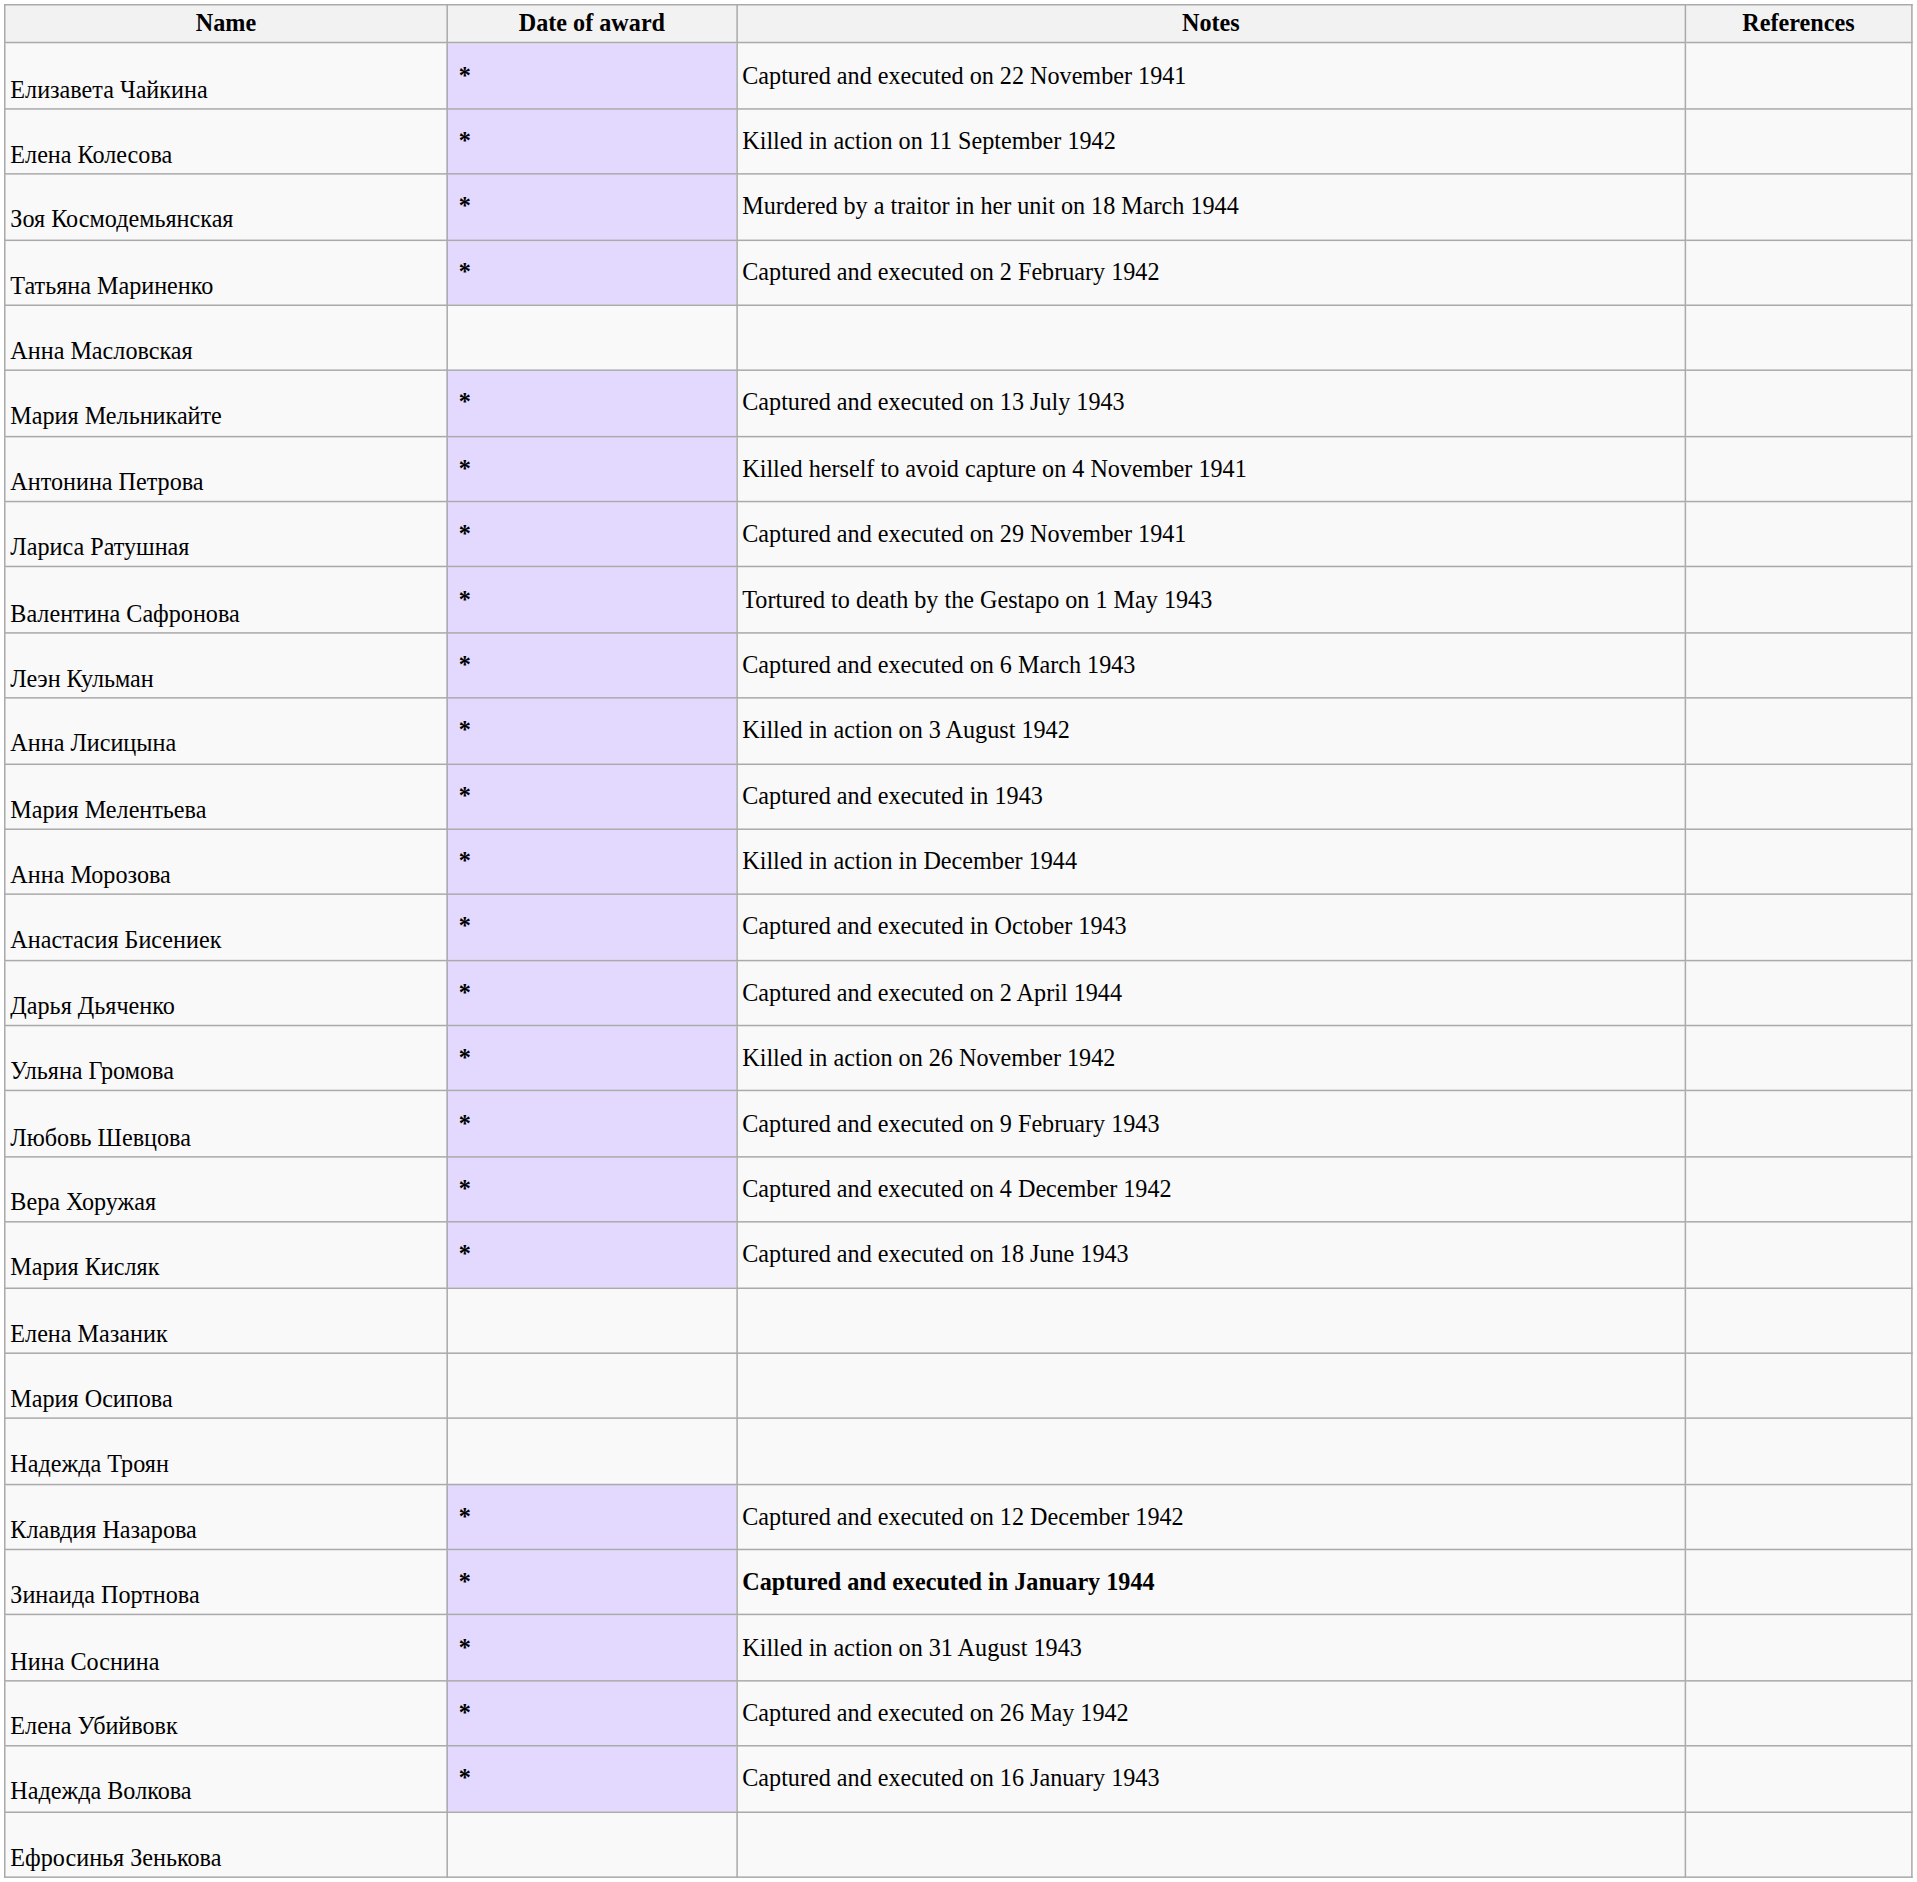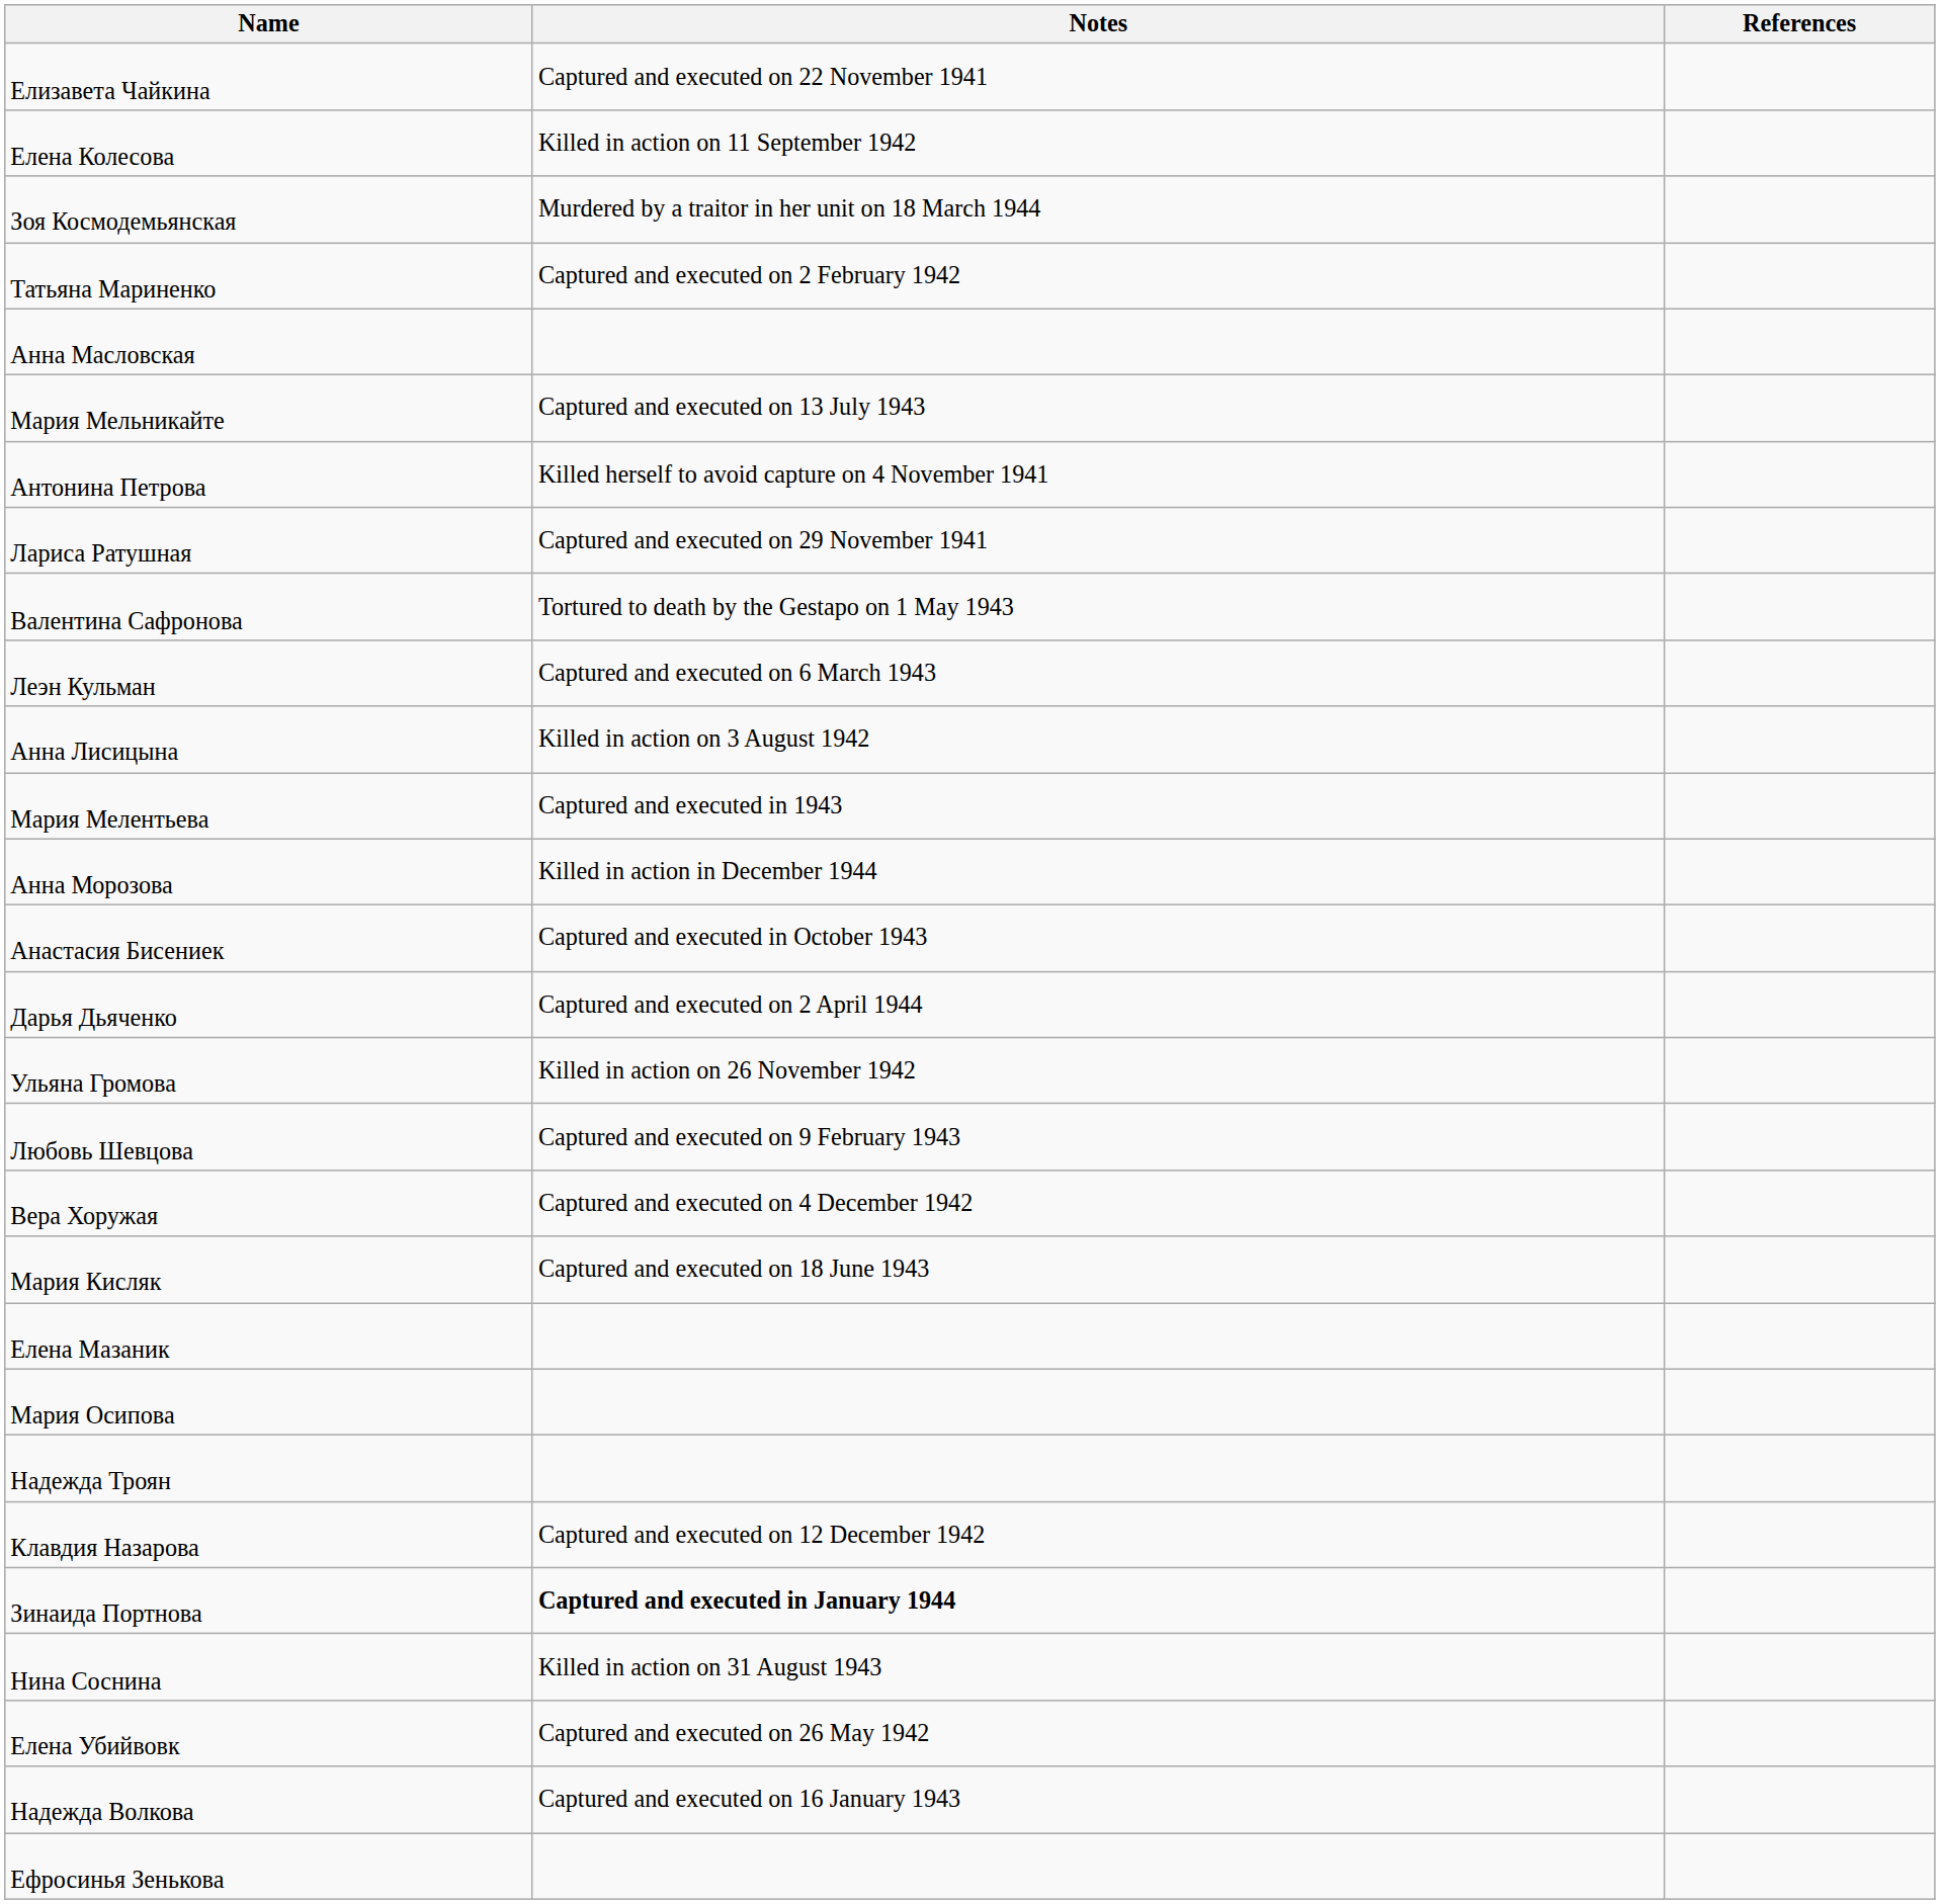- column: Date of award | * | * | * | * | * | * | * | * | * | * | * | * | * | * | * | * | * | * | * | * | * | * | *
